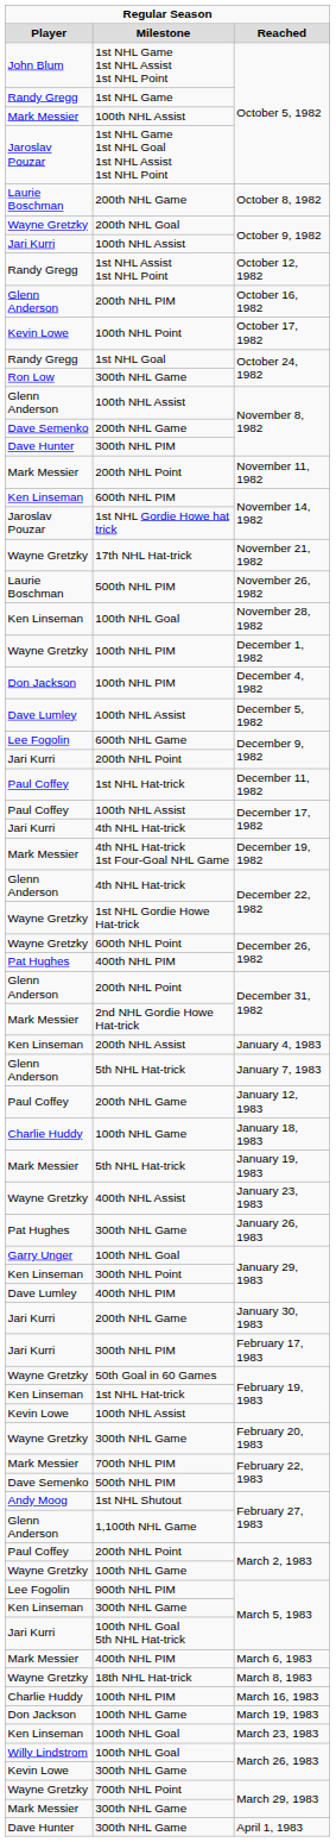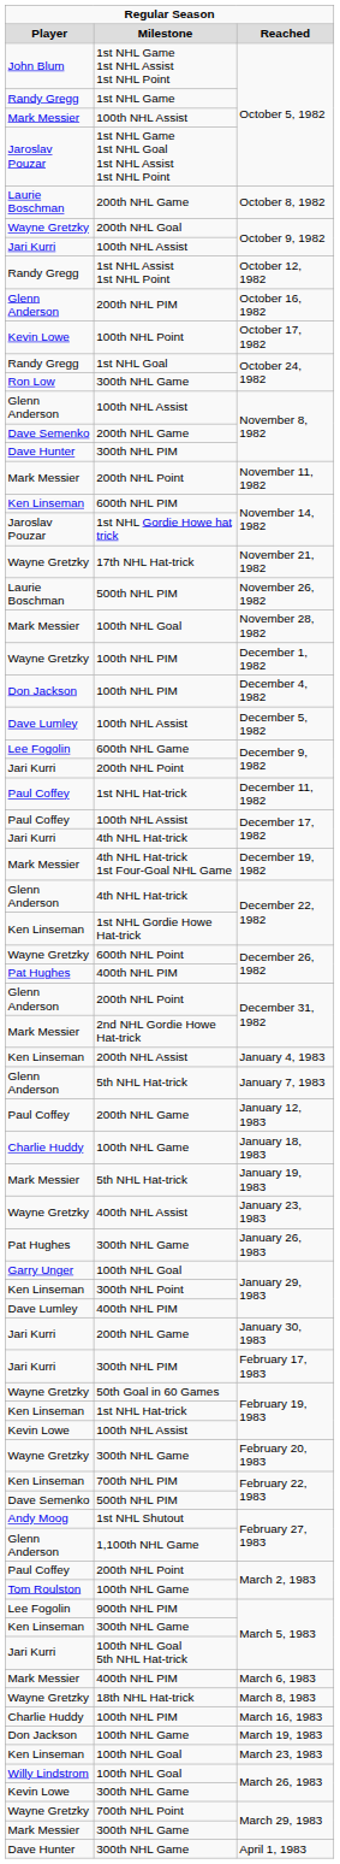November 28, 1982 | column 1: Ken Linseman -> Mark Messier
1st NHL Gordie Howe Hat-trick / December 22, 1982 | column 1: Wayne Gretzky -> Ken Linseman
700th NHL PIM / February 22, 1983 | column 1: Mark Messier -> Ken Linseman
100th NHL Game / March 2, 1983 | column 1: Wayne Gretzky -> Tom Roulston
